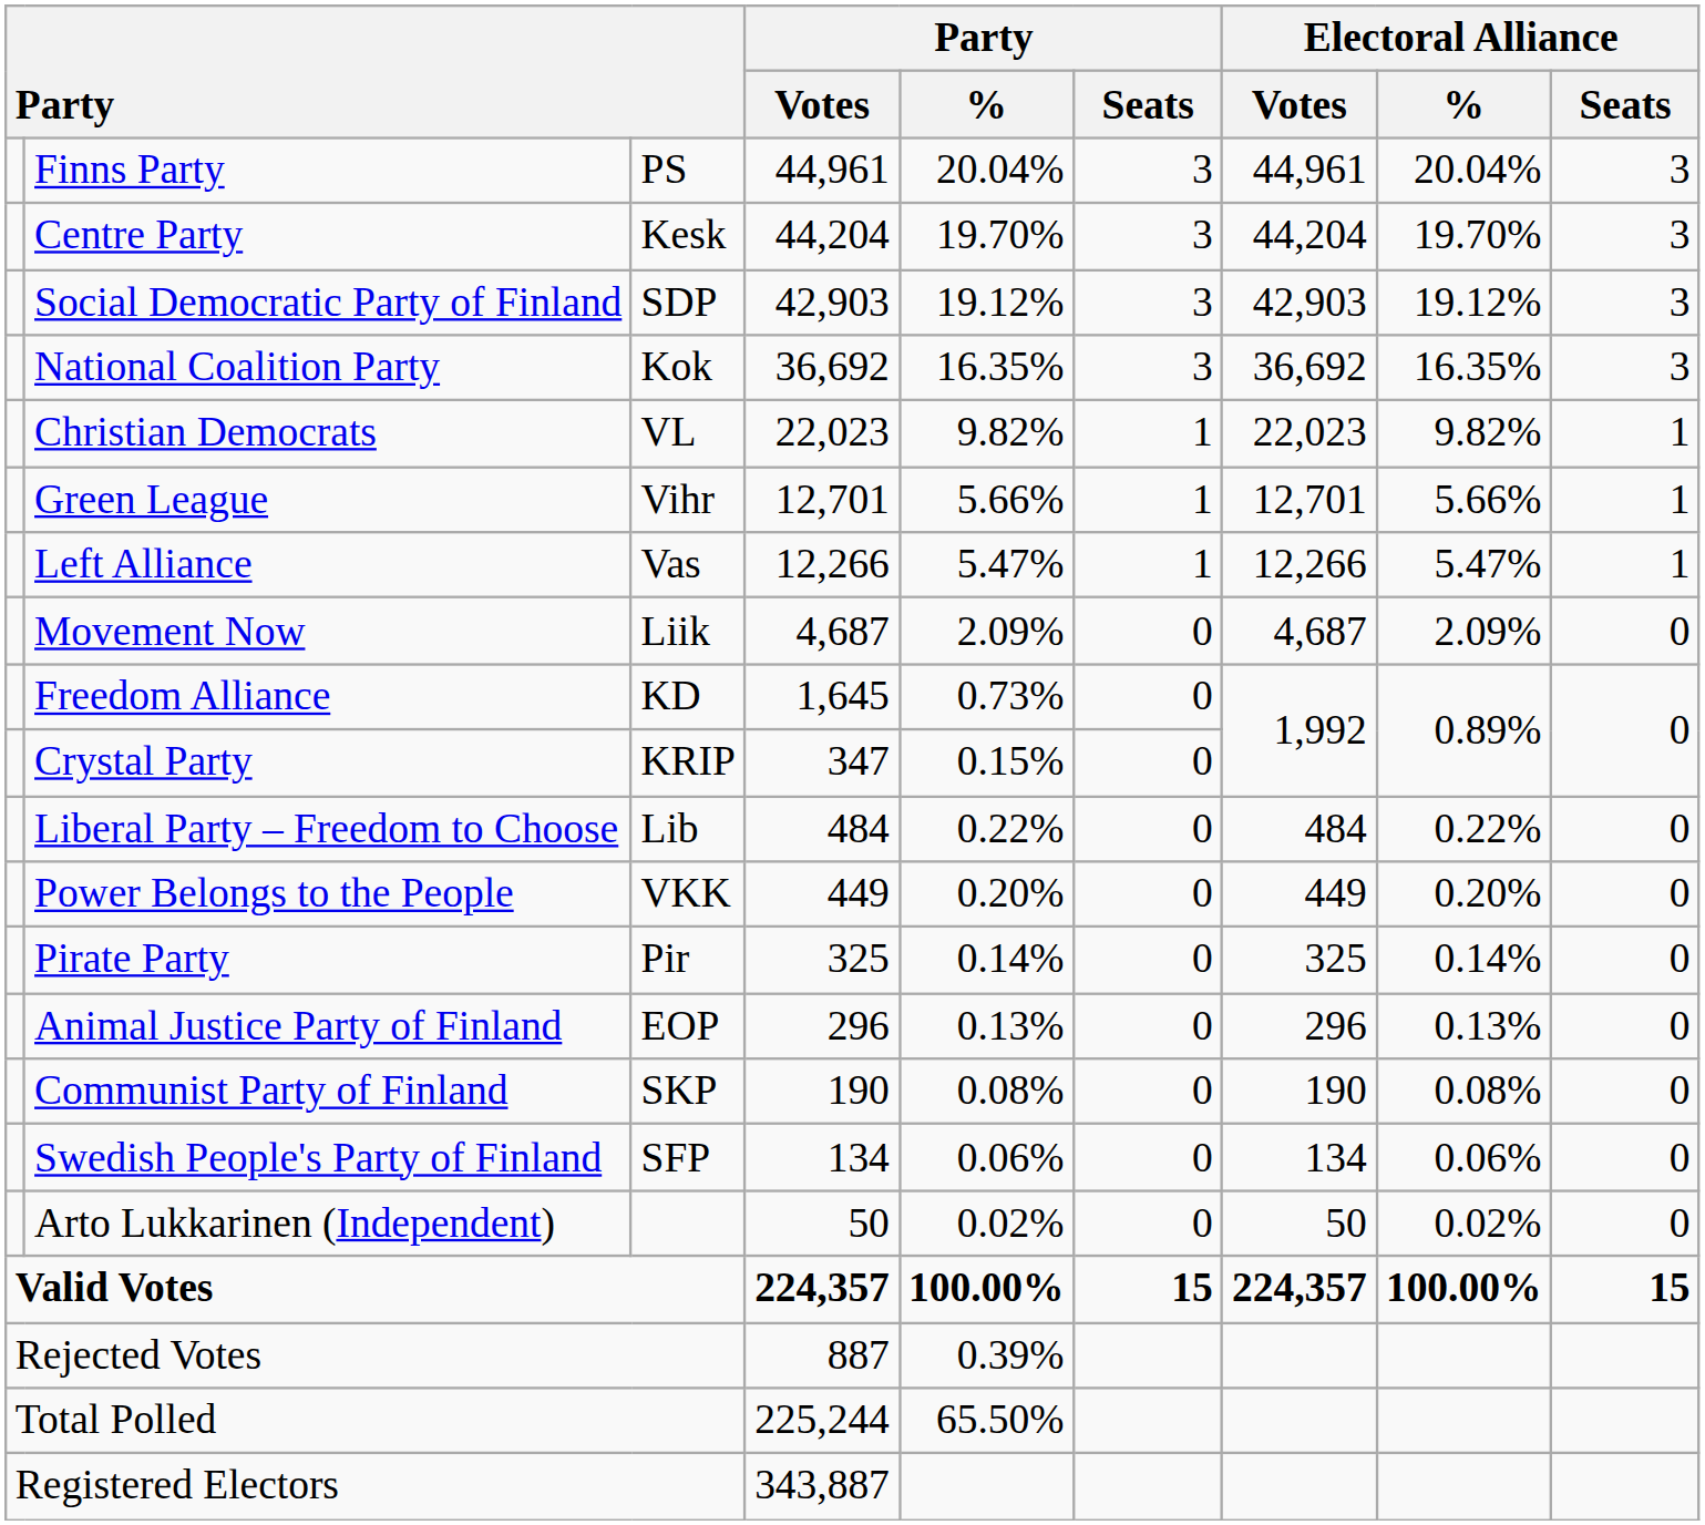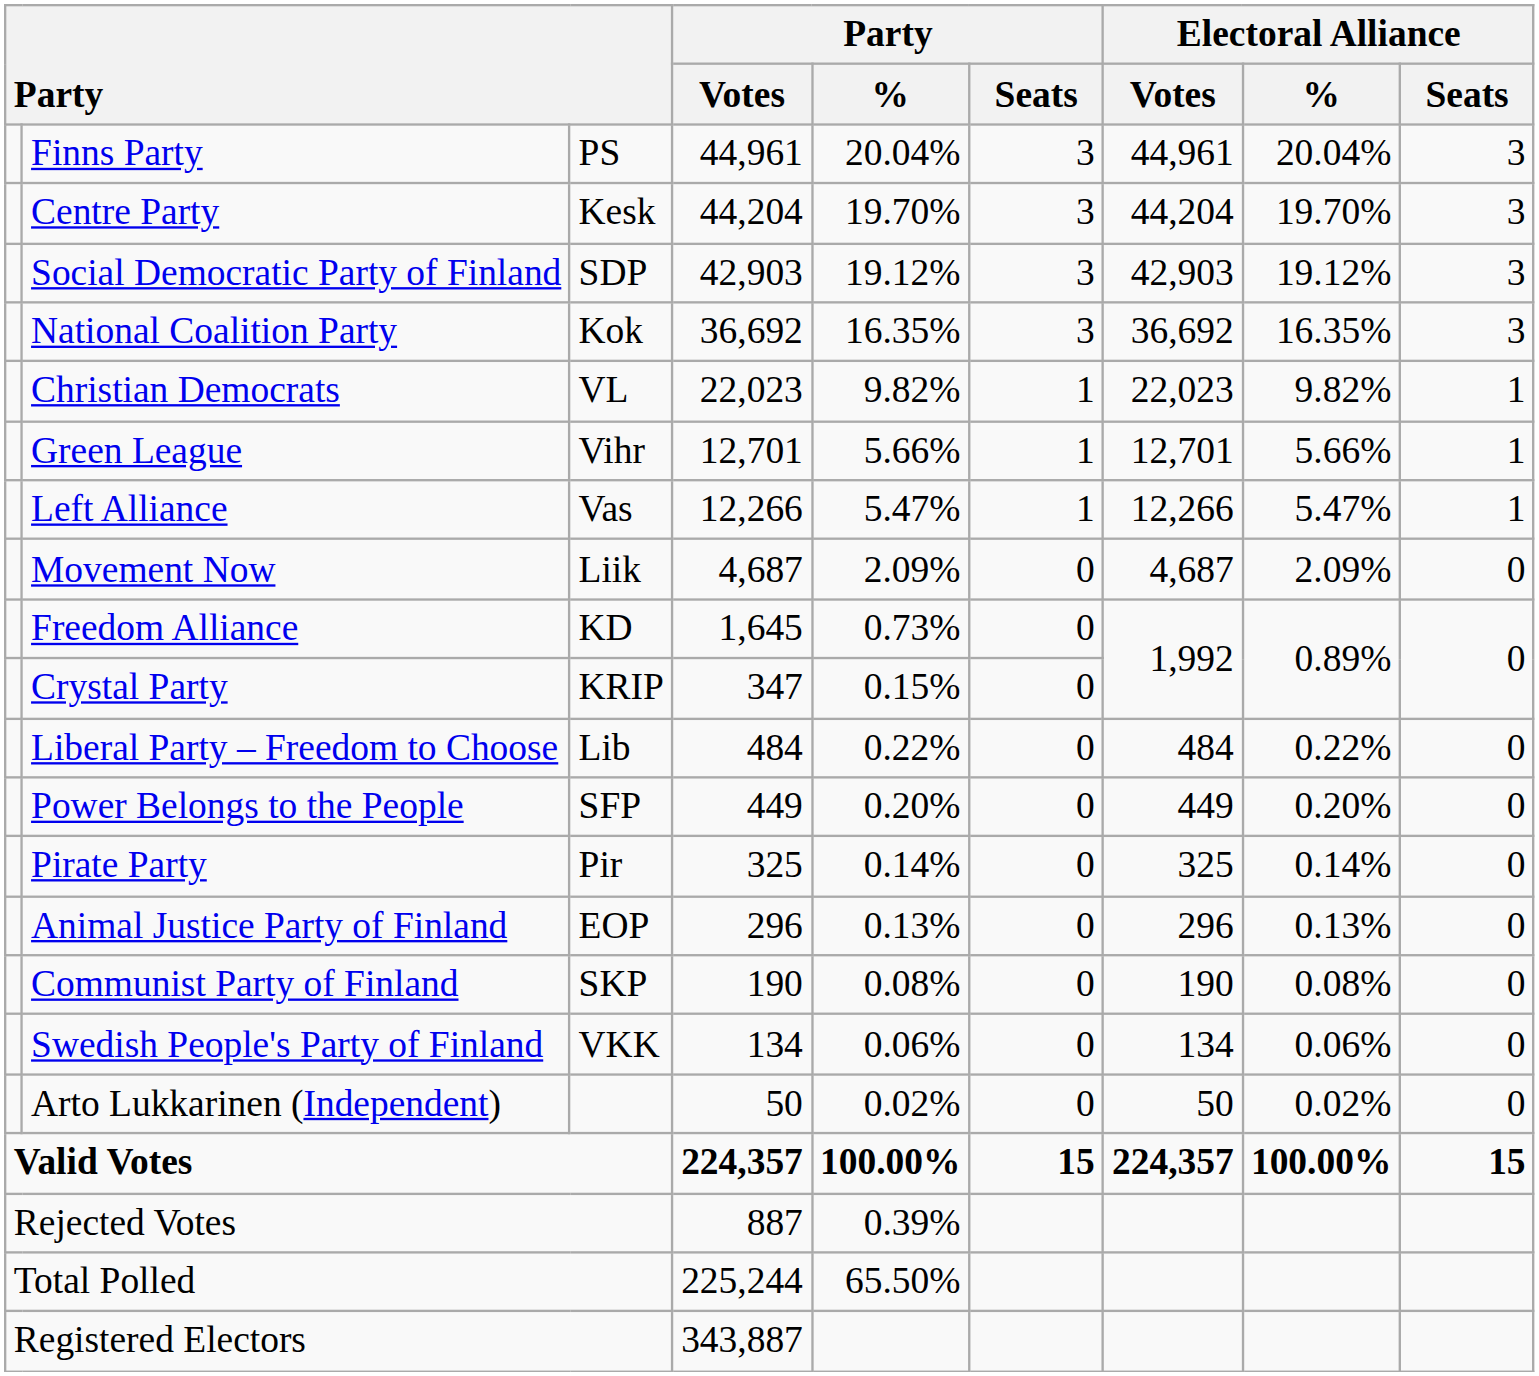Power Belongs to the People | column 3: VKK -> SFP
Swedish People's Party of Finland | column 3: SFP -> VKK
